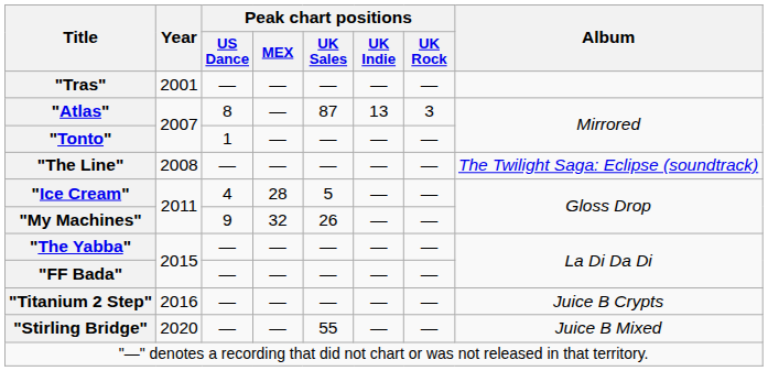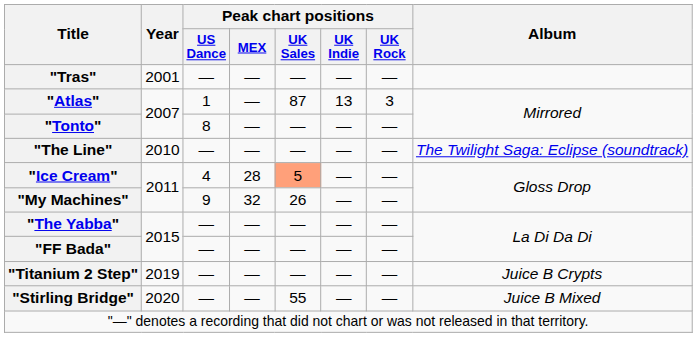"Atlas" | Peak chart positions / US Dance: 8 -> 1
"Tonto" | Peak chart positions / US Dance: 1 -> 8
"The Line" | Year: 2008 -> 2010
"Ice Cream" | Peak chart positions / UK Sales: no background -> lightsalmon background
"Titanium 2 Step" | Year: 2016 -> 2019
